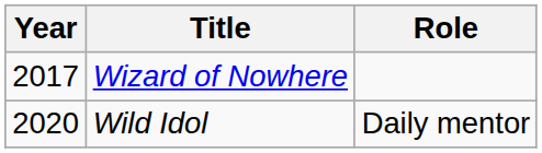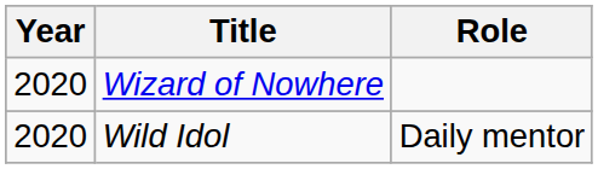Wizard of Nowhere | Year: 2017 -> 2020
